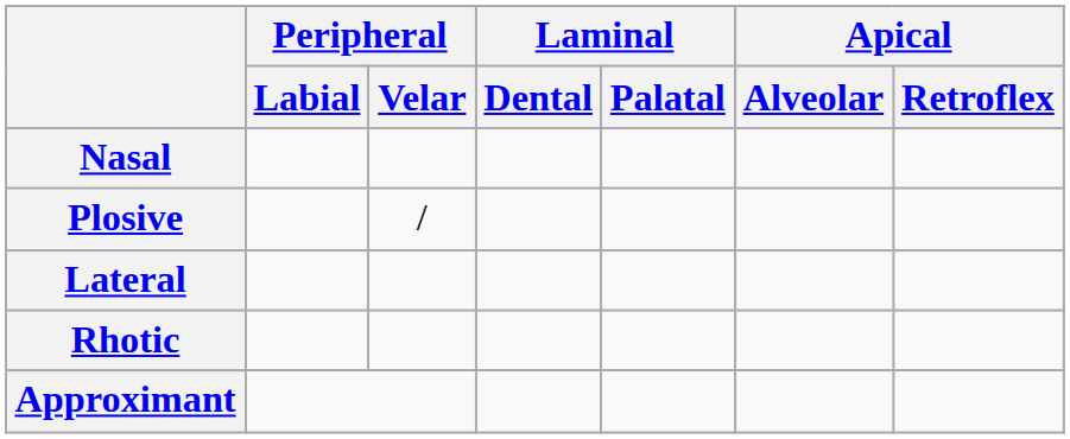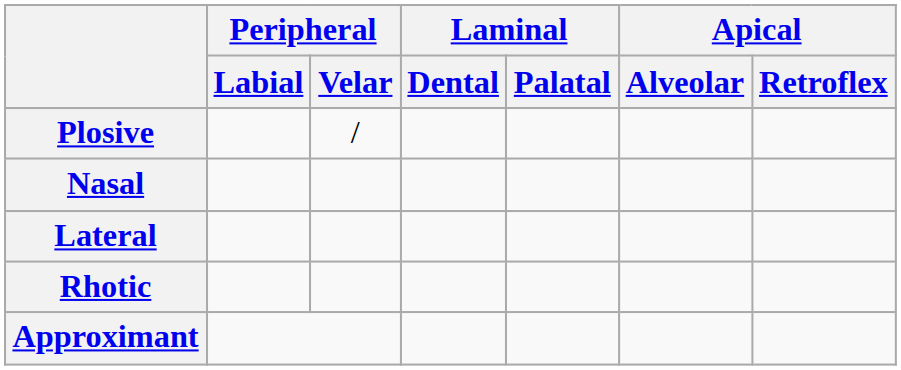rows swapped: Plosive <-> Nasal
